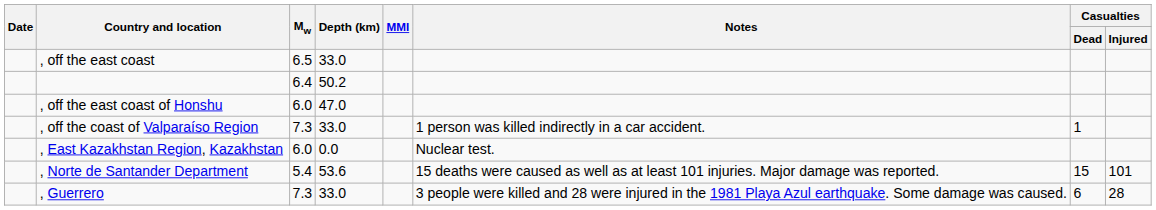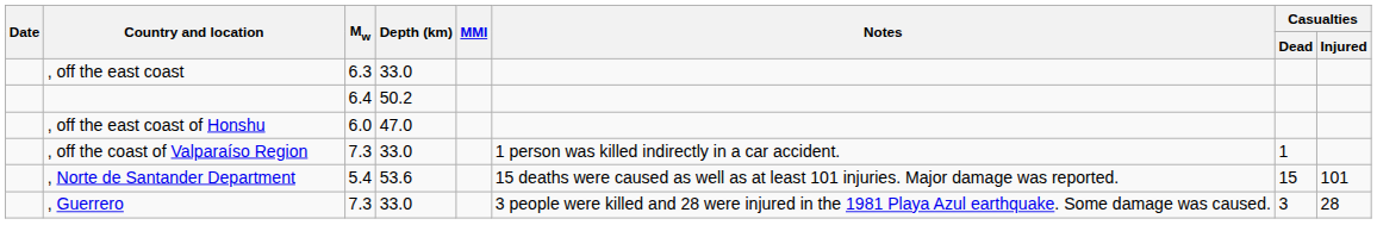, off the east coast | Mw: 6.5 -> 6.3
- row: , East Kazakhstan Region, Kazakhstan | 6.0 | 0.0 | Nuclear test.
, Guerrero | Casualties / Dead: 6 -> 3
